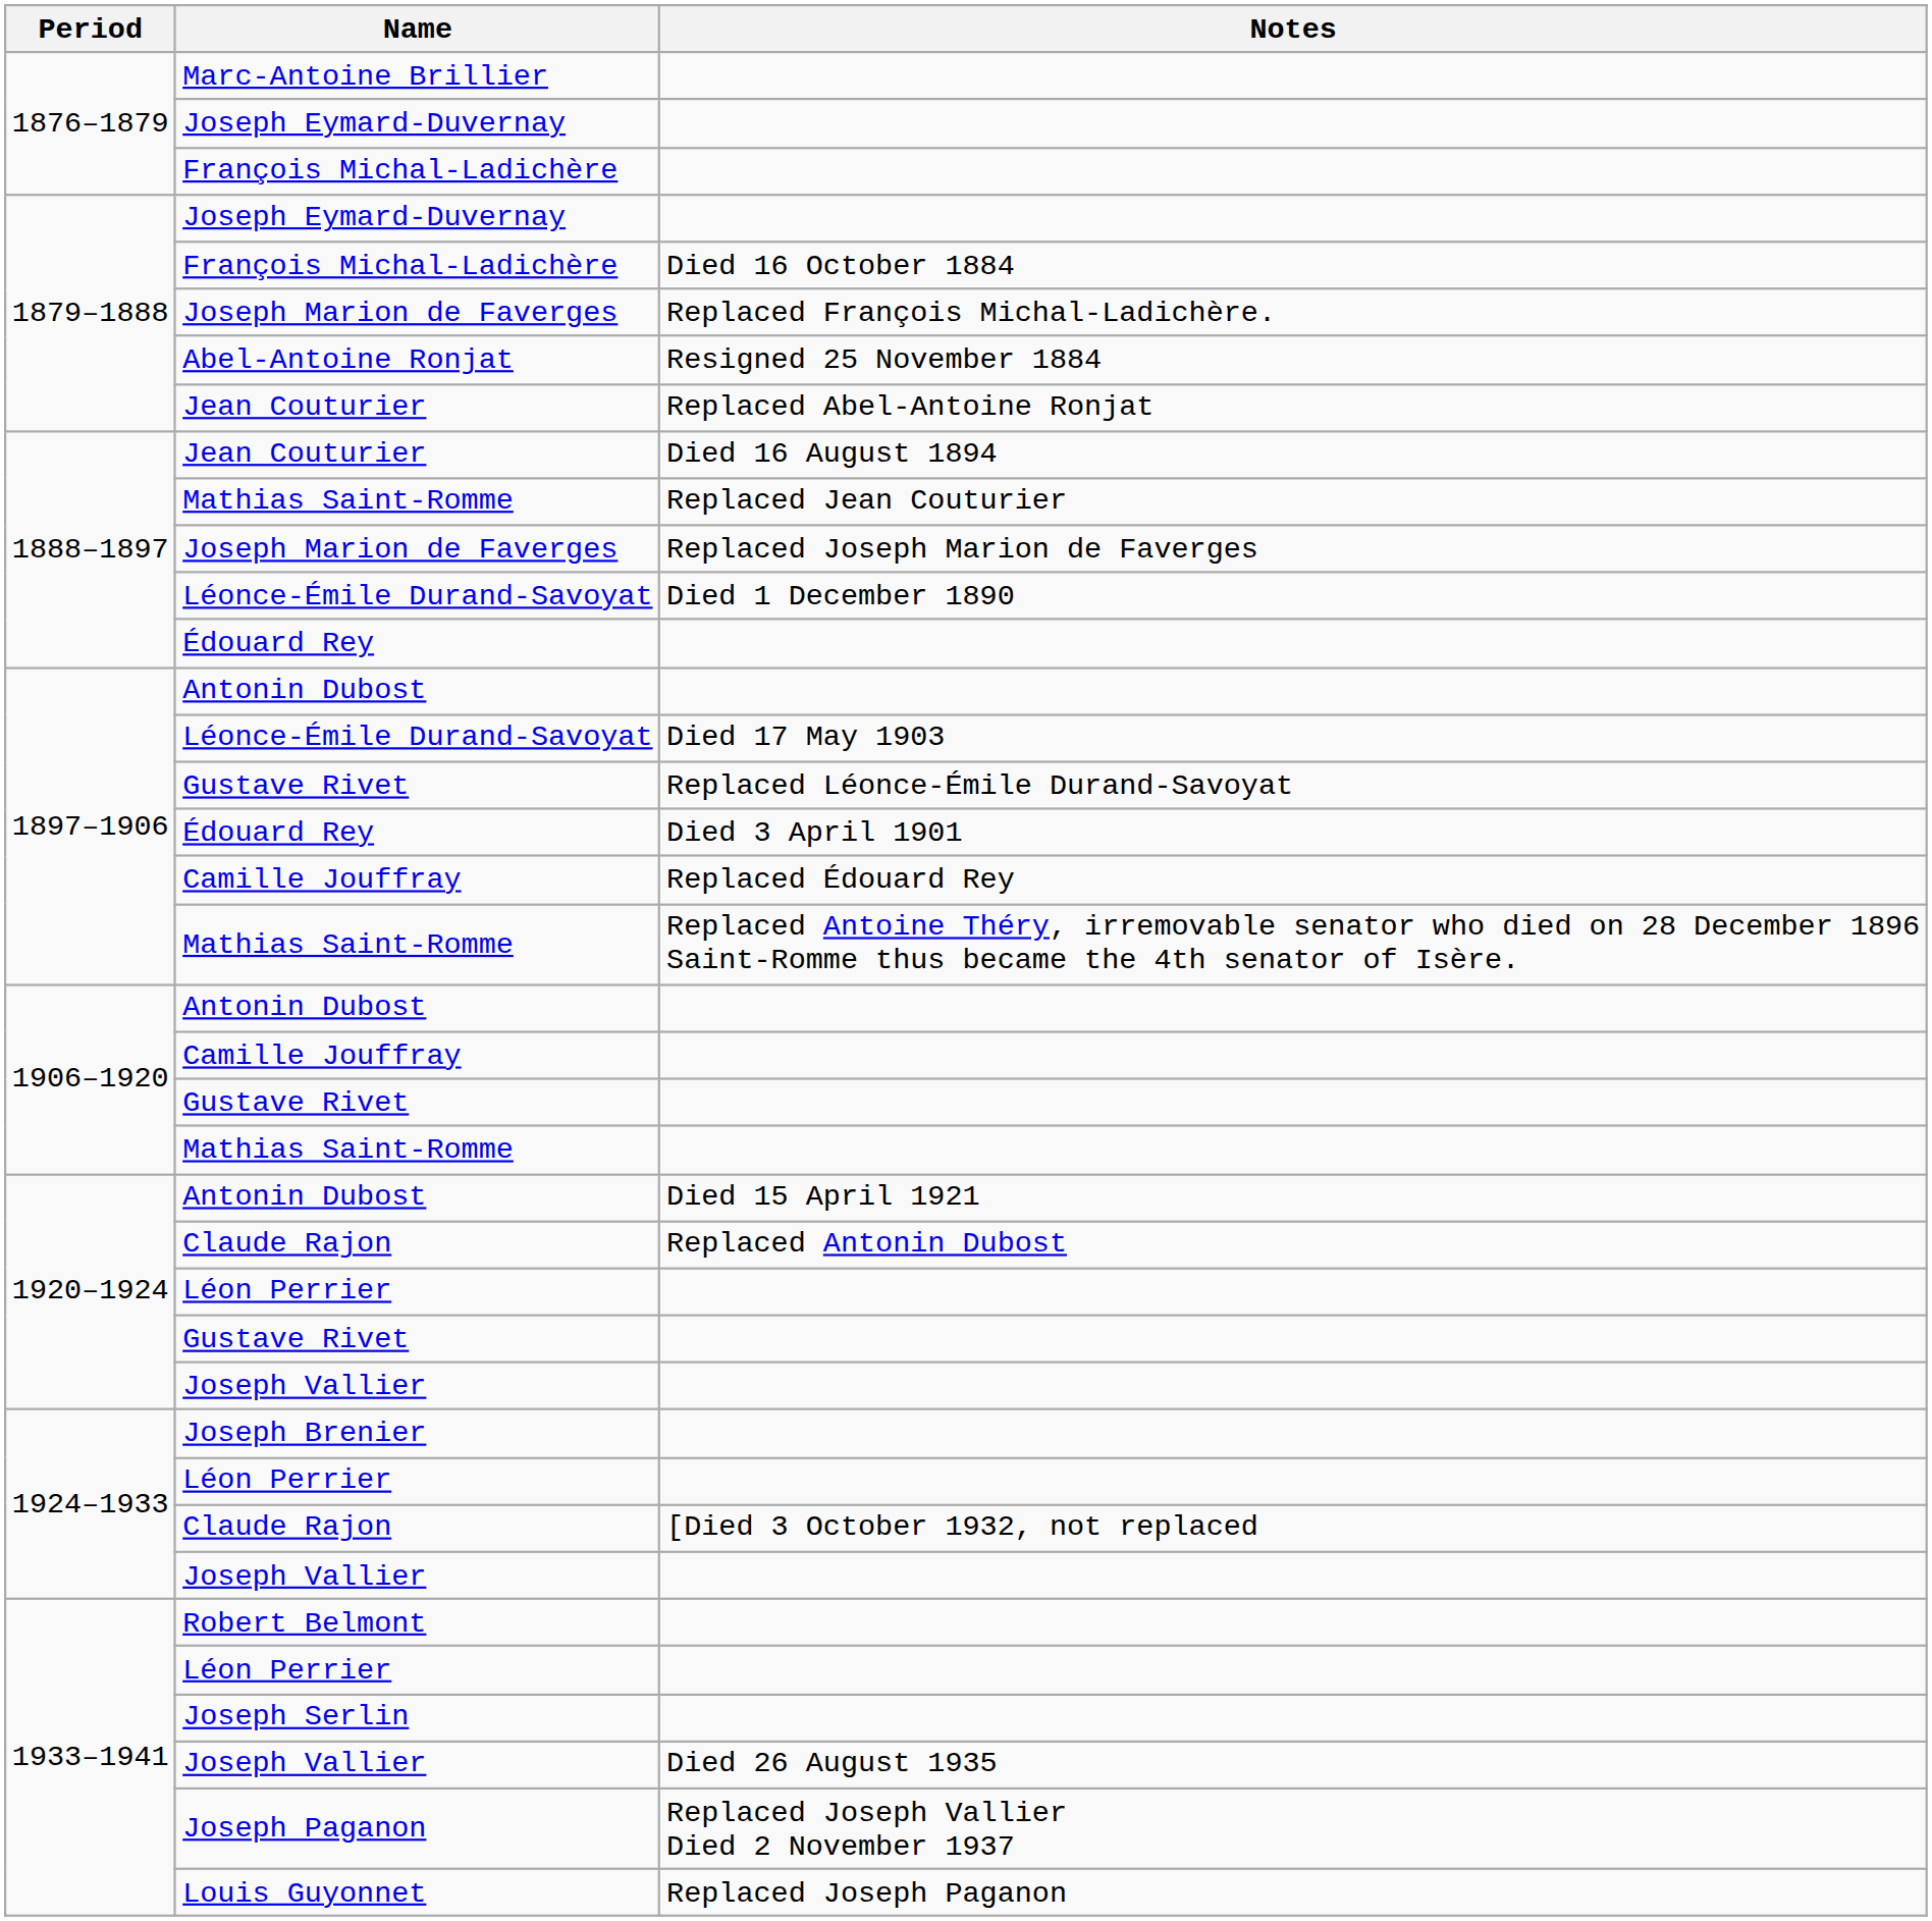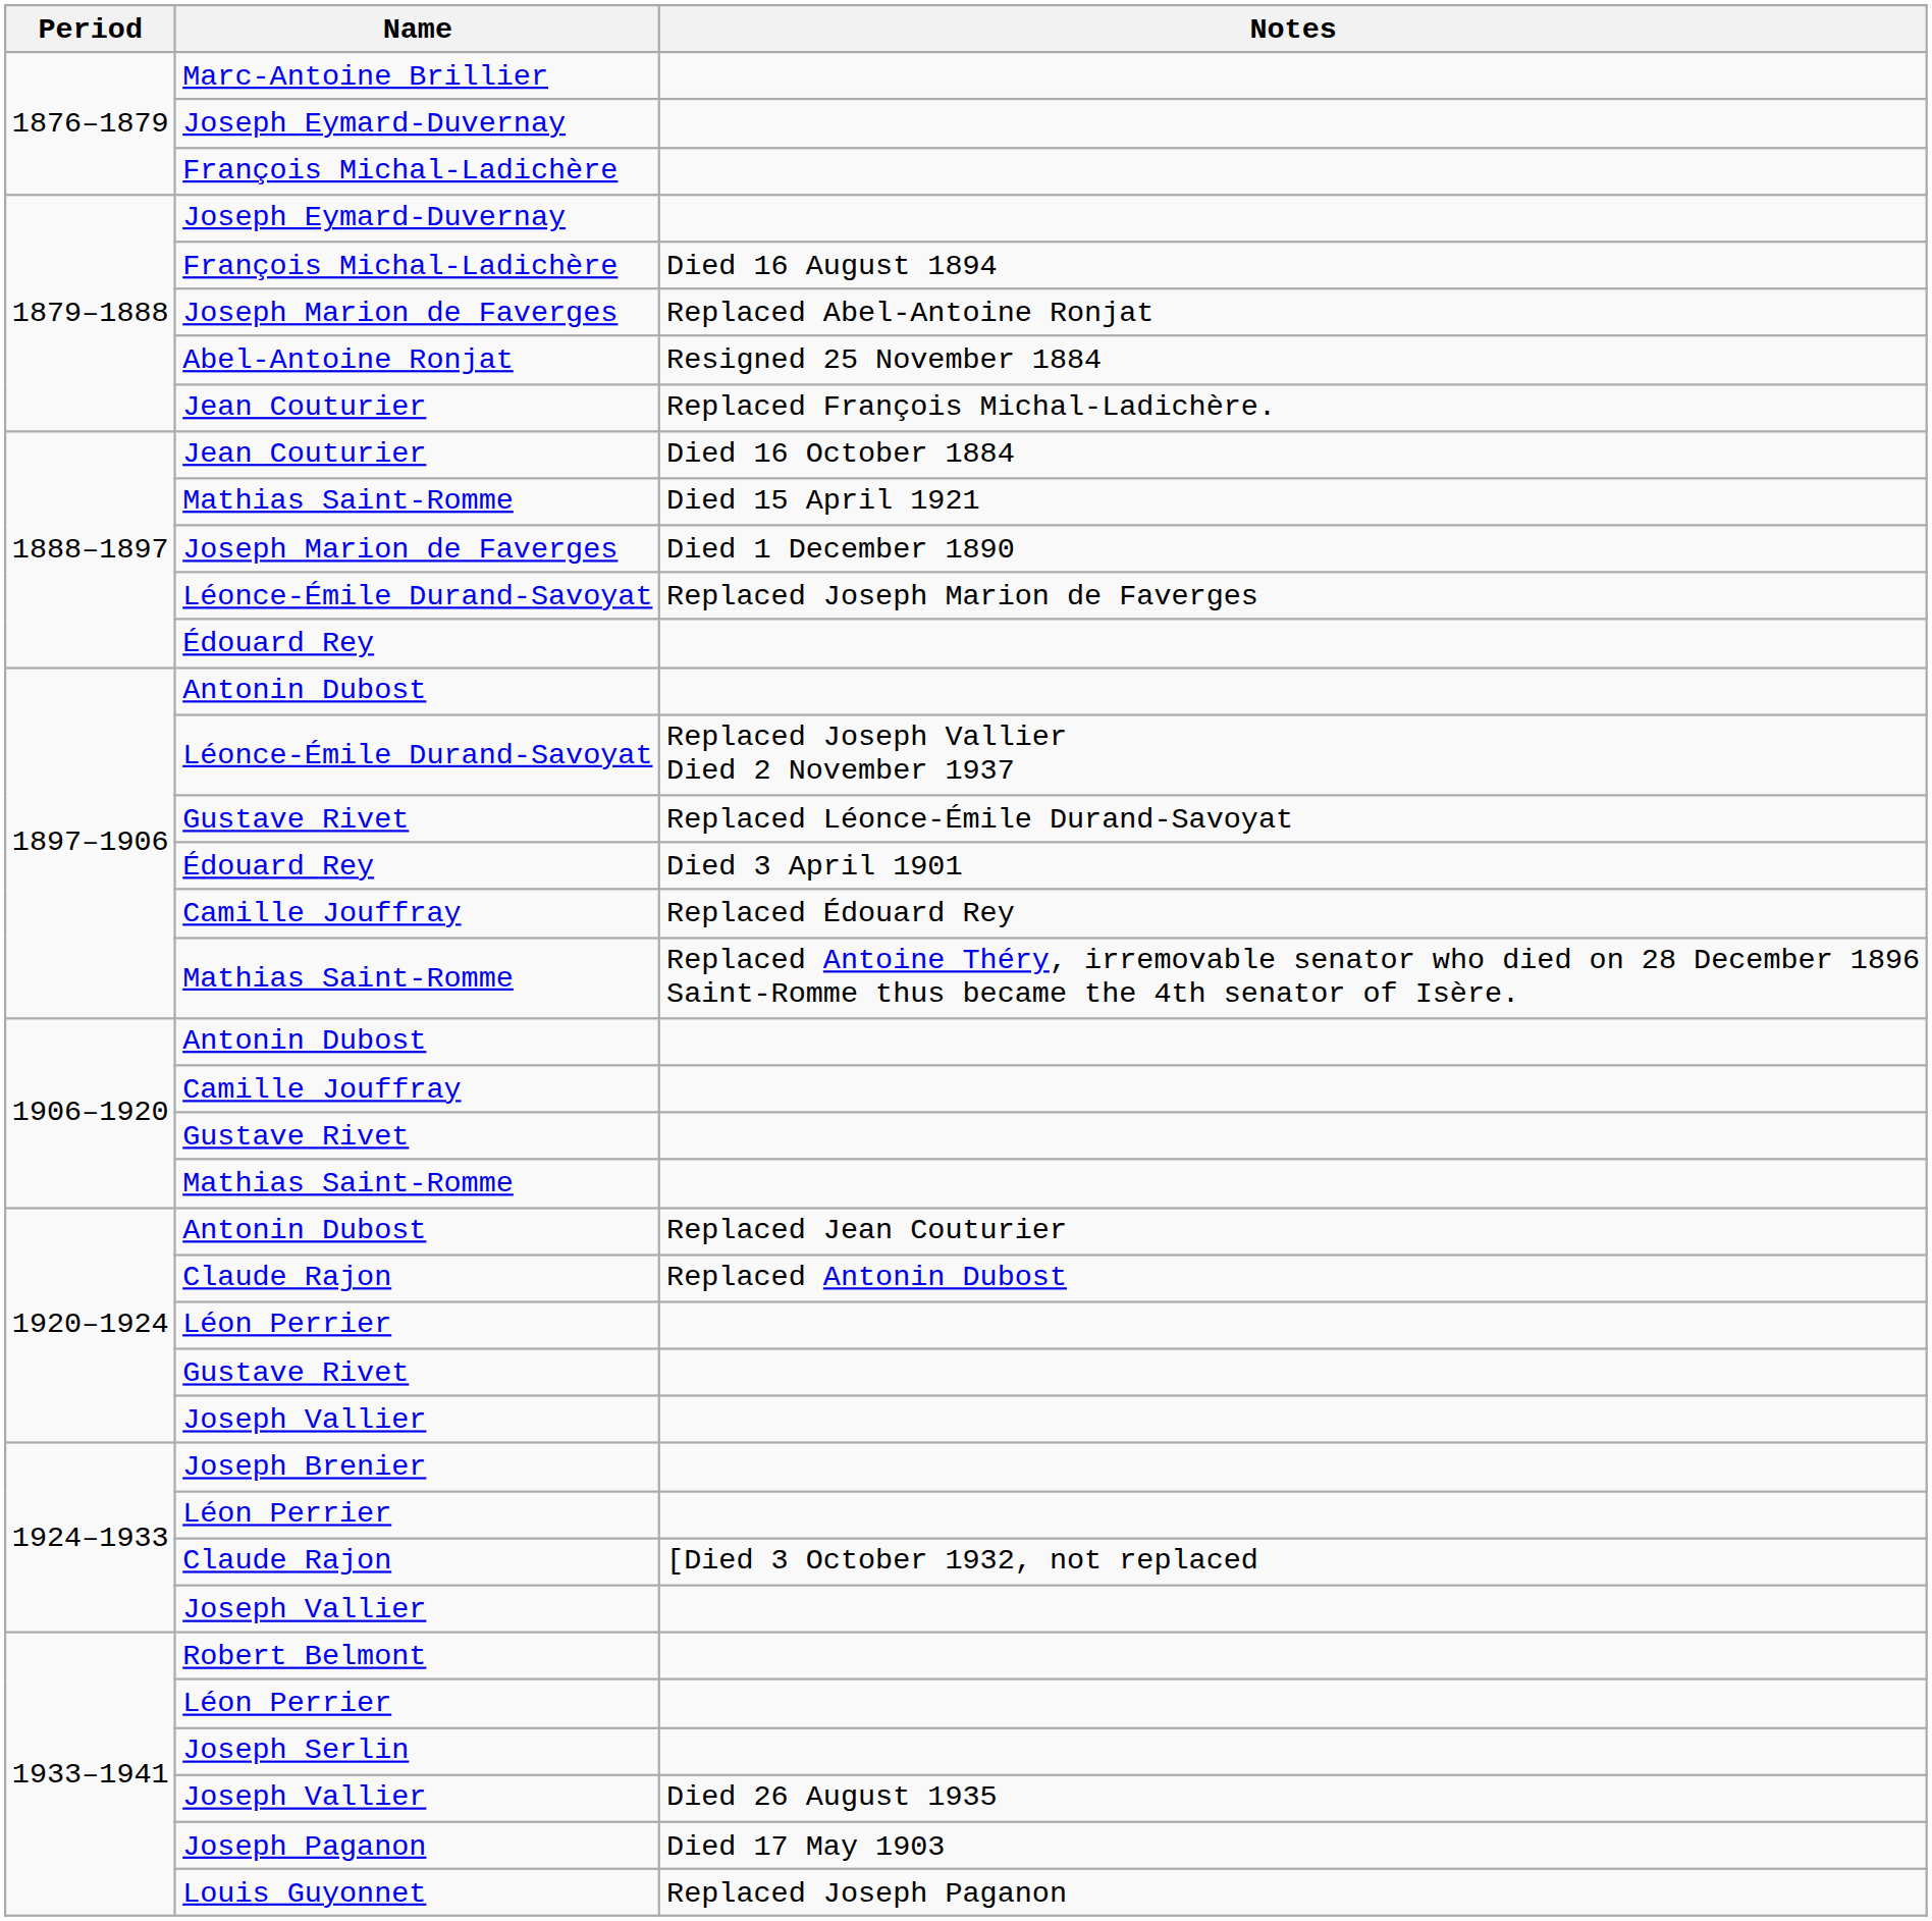1879–1888 / François Michal-Ladichère | Notes: Died 16 October 1884 -> Died 16 August 1894
1879–1888 / Joseph Marion de Faverges | Notes: Replaced François Michal-Ladichère. -> Replaced Abel-Antoine Ronjat
1879–1888 / Jean Couturier | Notes: Replaced Abel-Antoine Ronjat -> Replaced François Michal-Ladichère.
1888–1897 / Jean Couturier | Notes: Died 16 August 1894 -> Died 16 October 1884
1888–1897 / Mathias Saint-Romme | Notes: Replaced Jean Couturier -> Died 15 April 1921
1888–1897 / Joseph Marion de Faverges | Notes: Replaced Joseph Marion de Faverges -> Died 1 December 1890
1888–1897 / Léonce-Émile Durand-Savoyat | Notes: Died 1 December 1890 -> Replaced Joseph Marion de Faverges
1897–1906 / Léonce-Émile Durand-Savoyat | Notes: Died 17 May 1903 -> Replaced Joseph Vallier Died 2 November 1937
1920–1924 / Antonin Dubost | Notes: Died 15 April 1921 -> Replaced Jean Couturier
Joseph Paganon | Notes: Replaced Joseph Vallier Died 2 November 1937 -> Died 17 May 1903
